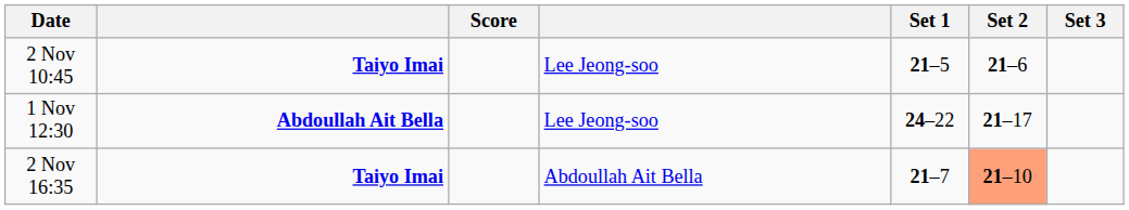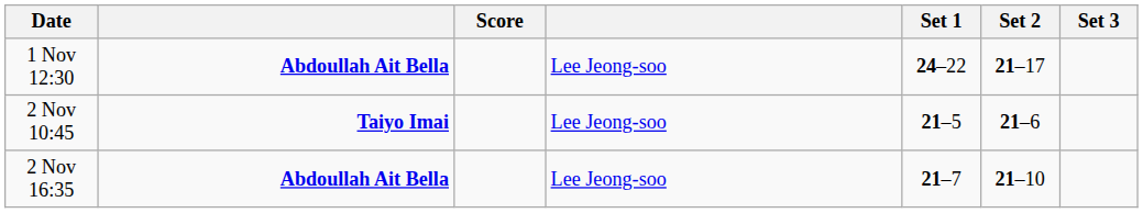rows swapped: 1 Nov 12:30 <-> 2 Nov 10:45
2 Nov 16:35 | column 2: Taiyo Imai -> Abdoullah Ait Bella
2 Nov 16:35 | column 4: Abdoullah Ait Bella -> Lee Jeong-soo
2 Nov 16:35 | Set 2: lightsalmon background -> no background
